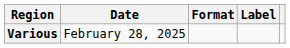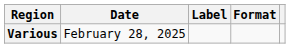columns swapped: Format <-> Label
